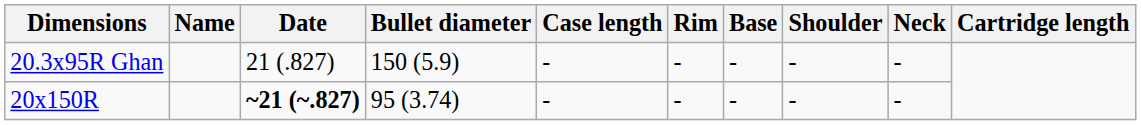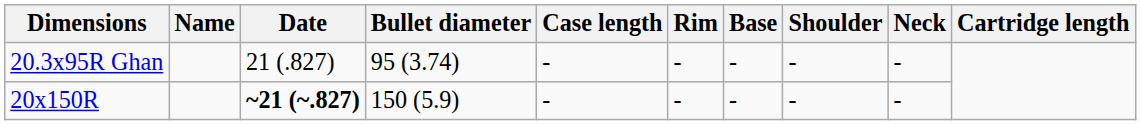20.3х95R Ghan | Bullet diameter: 150 (5.9) -> 95 (3.74)
20х150R | Bullet diameter: 95 (3.74) -> 150 (5.9)
